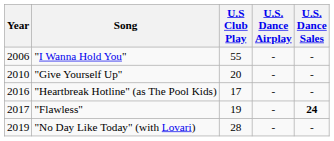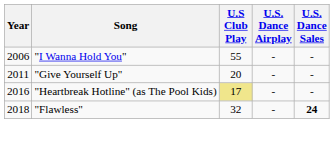"Give Yourself Up" | Year: 2010 -> 2011
"Heartbreak Hotline" (as The Pool Kids) | U.S Club Play: no background -> khaki background
"Flawless" | Year: 2017 -> 2018
"Flawless" | U.S Club Play: 19 -> 32
- row: 2019 | "No Day Like Today" (with Lovari) | 28 | - | -
